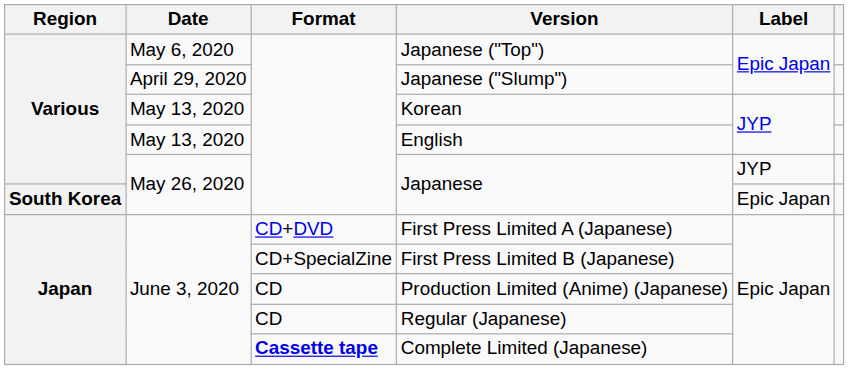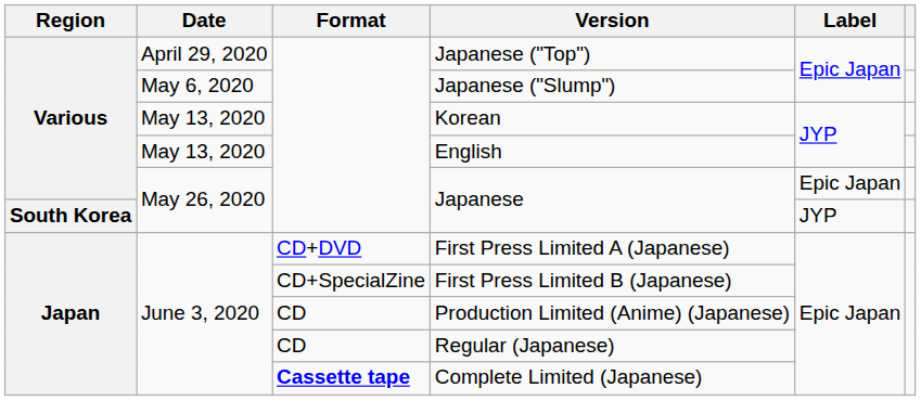Japanese ("Top") | Date: May 6, 2020 -> April 29, 2020
Japanese ("Slump") | Date: April 29, 2020 -> May 6, 2020
Various / Japanese | Label: JYP -> Epic Japan
South Korea / Japanese | Label: Epic Japan -> JYP
